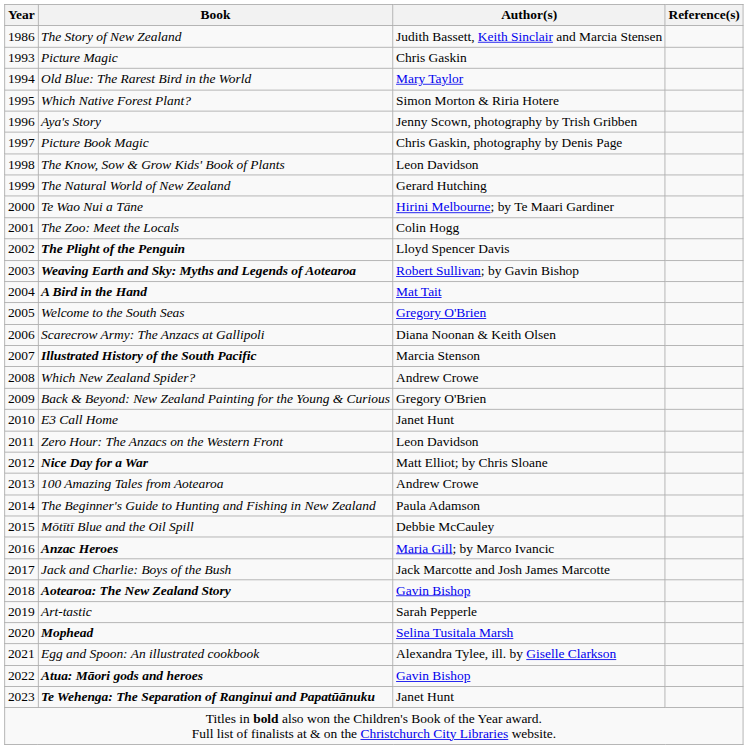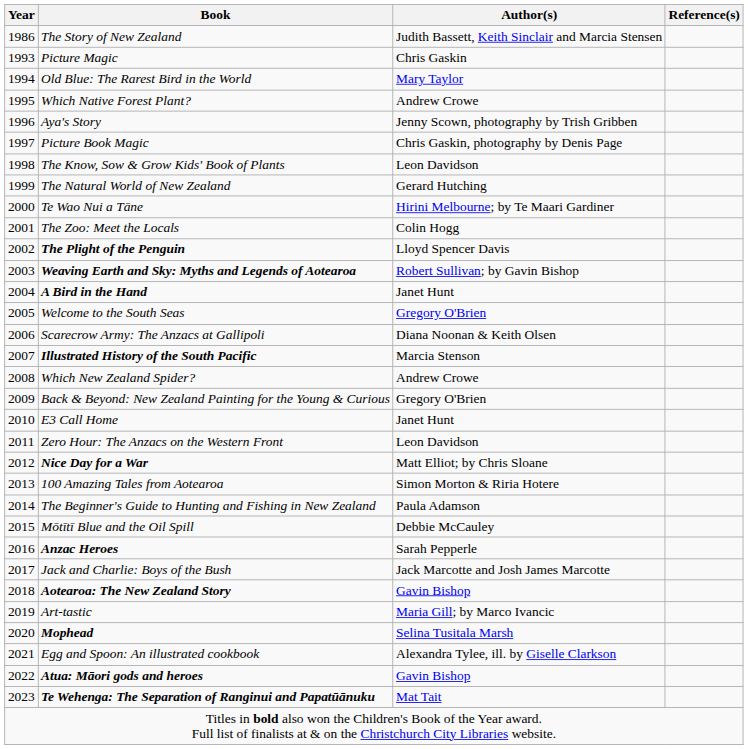Which Native Forest Plant? | Author(s): Simon Morton & Riria Hotere -> Andrew Crowe
A Bird in the Hand | Author(s): Mat Tait -> Janet Hunt
100 Amazing Tales from Aotearoa | Author(s): Andrew Crowe -> Simon Morton & Riria Hotere
Anzac Heroes | Author(s): Maria Gill; by Marco Ivancic -> Sarah Pepperle
Art-tastic | Author(s): Sarah Pepperle -> Maria Gill; by Marco Ivancic
Te Wehenga: The Separation of Ranginui and Papatūānuku | Author(s): Janet Hunt -> Mat Tait
